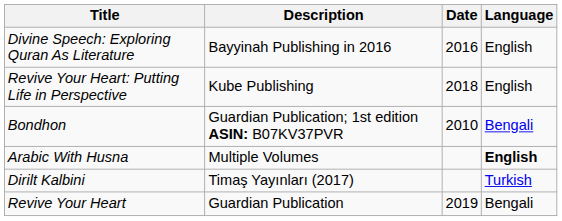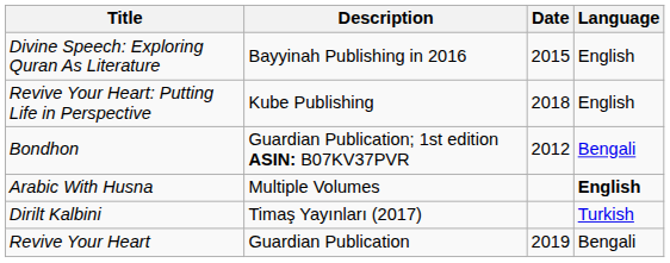Divine Speech: Exploring Quran As Literature | Date: 2016 -> 2015
Bondhon | Date: 2010 -> 2012
